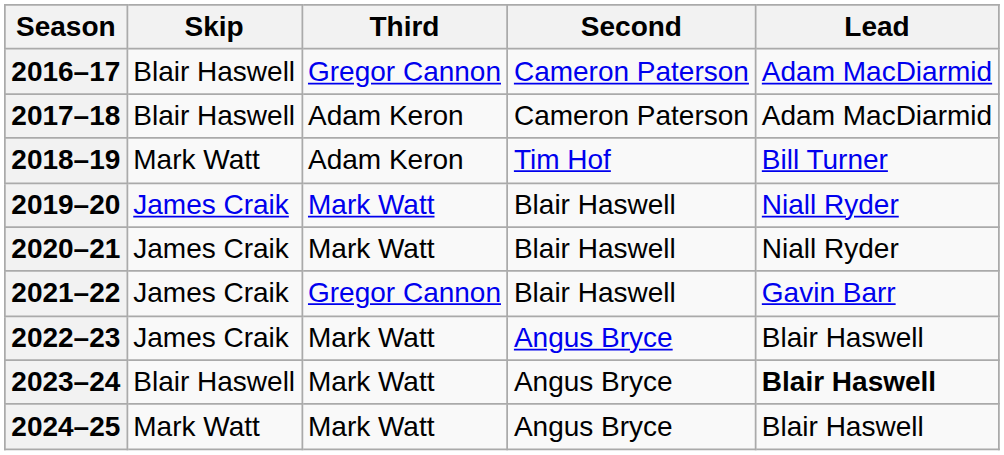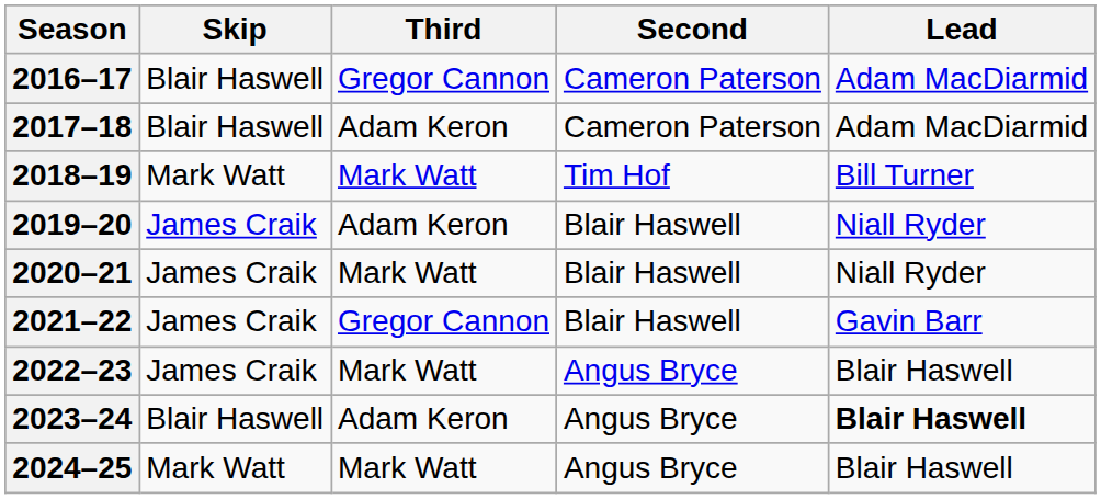2018–19 | Third: Adam Keron -> Mark Watt
2019–20 | Third: Mark Watt -> Adam Keron
2023–24 | Third: Mark Watt -> Adam Keron
